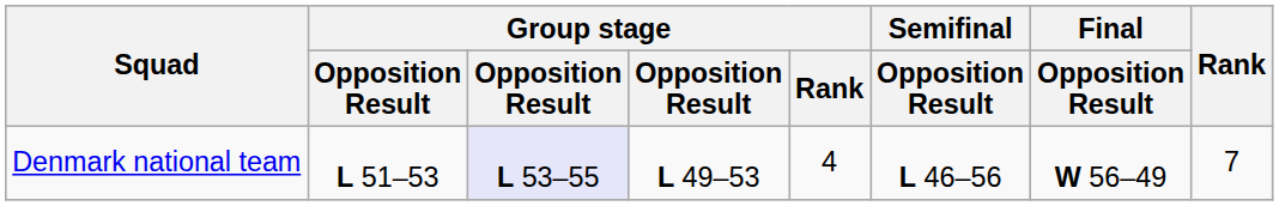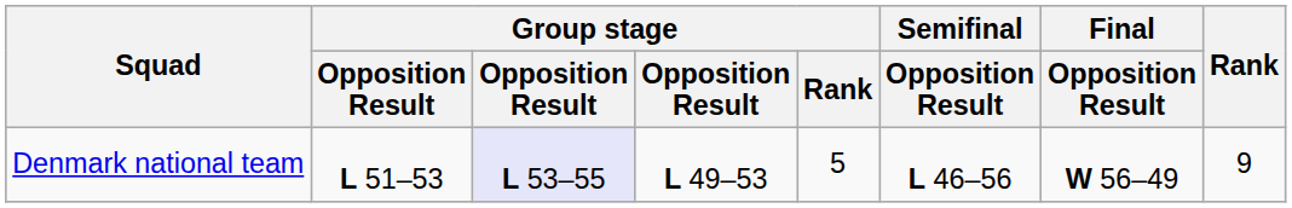Denmark national team | Group stage / Rank: 4 -> 5
Denmark national team | Rank: 7 -> 9
